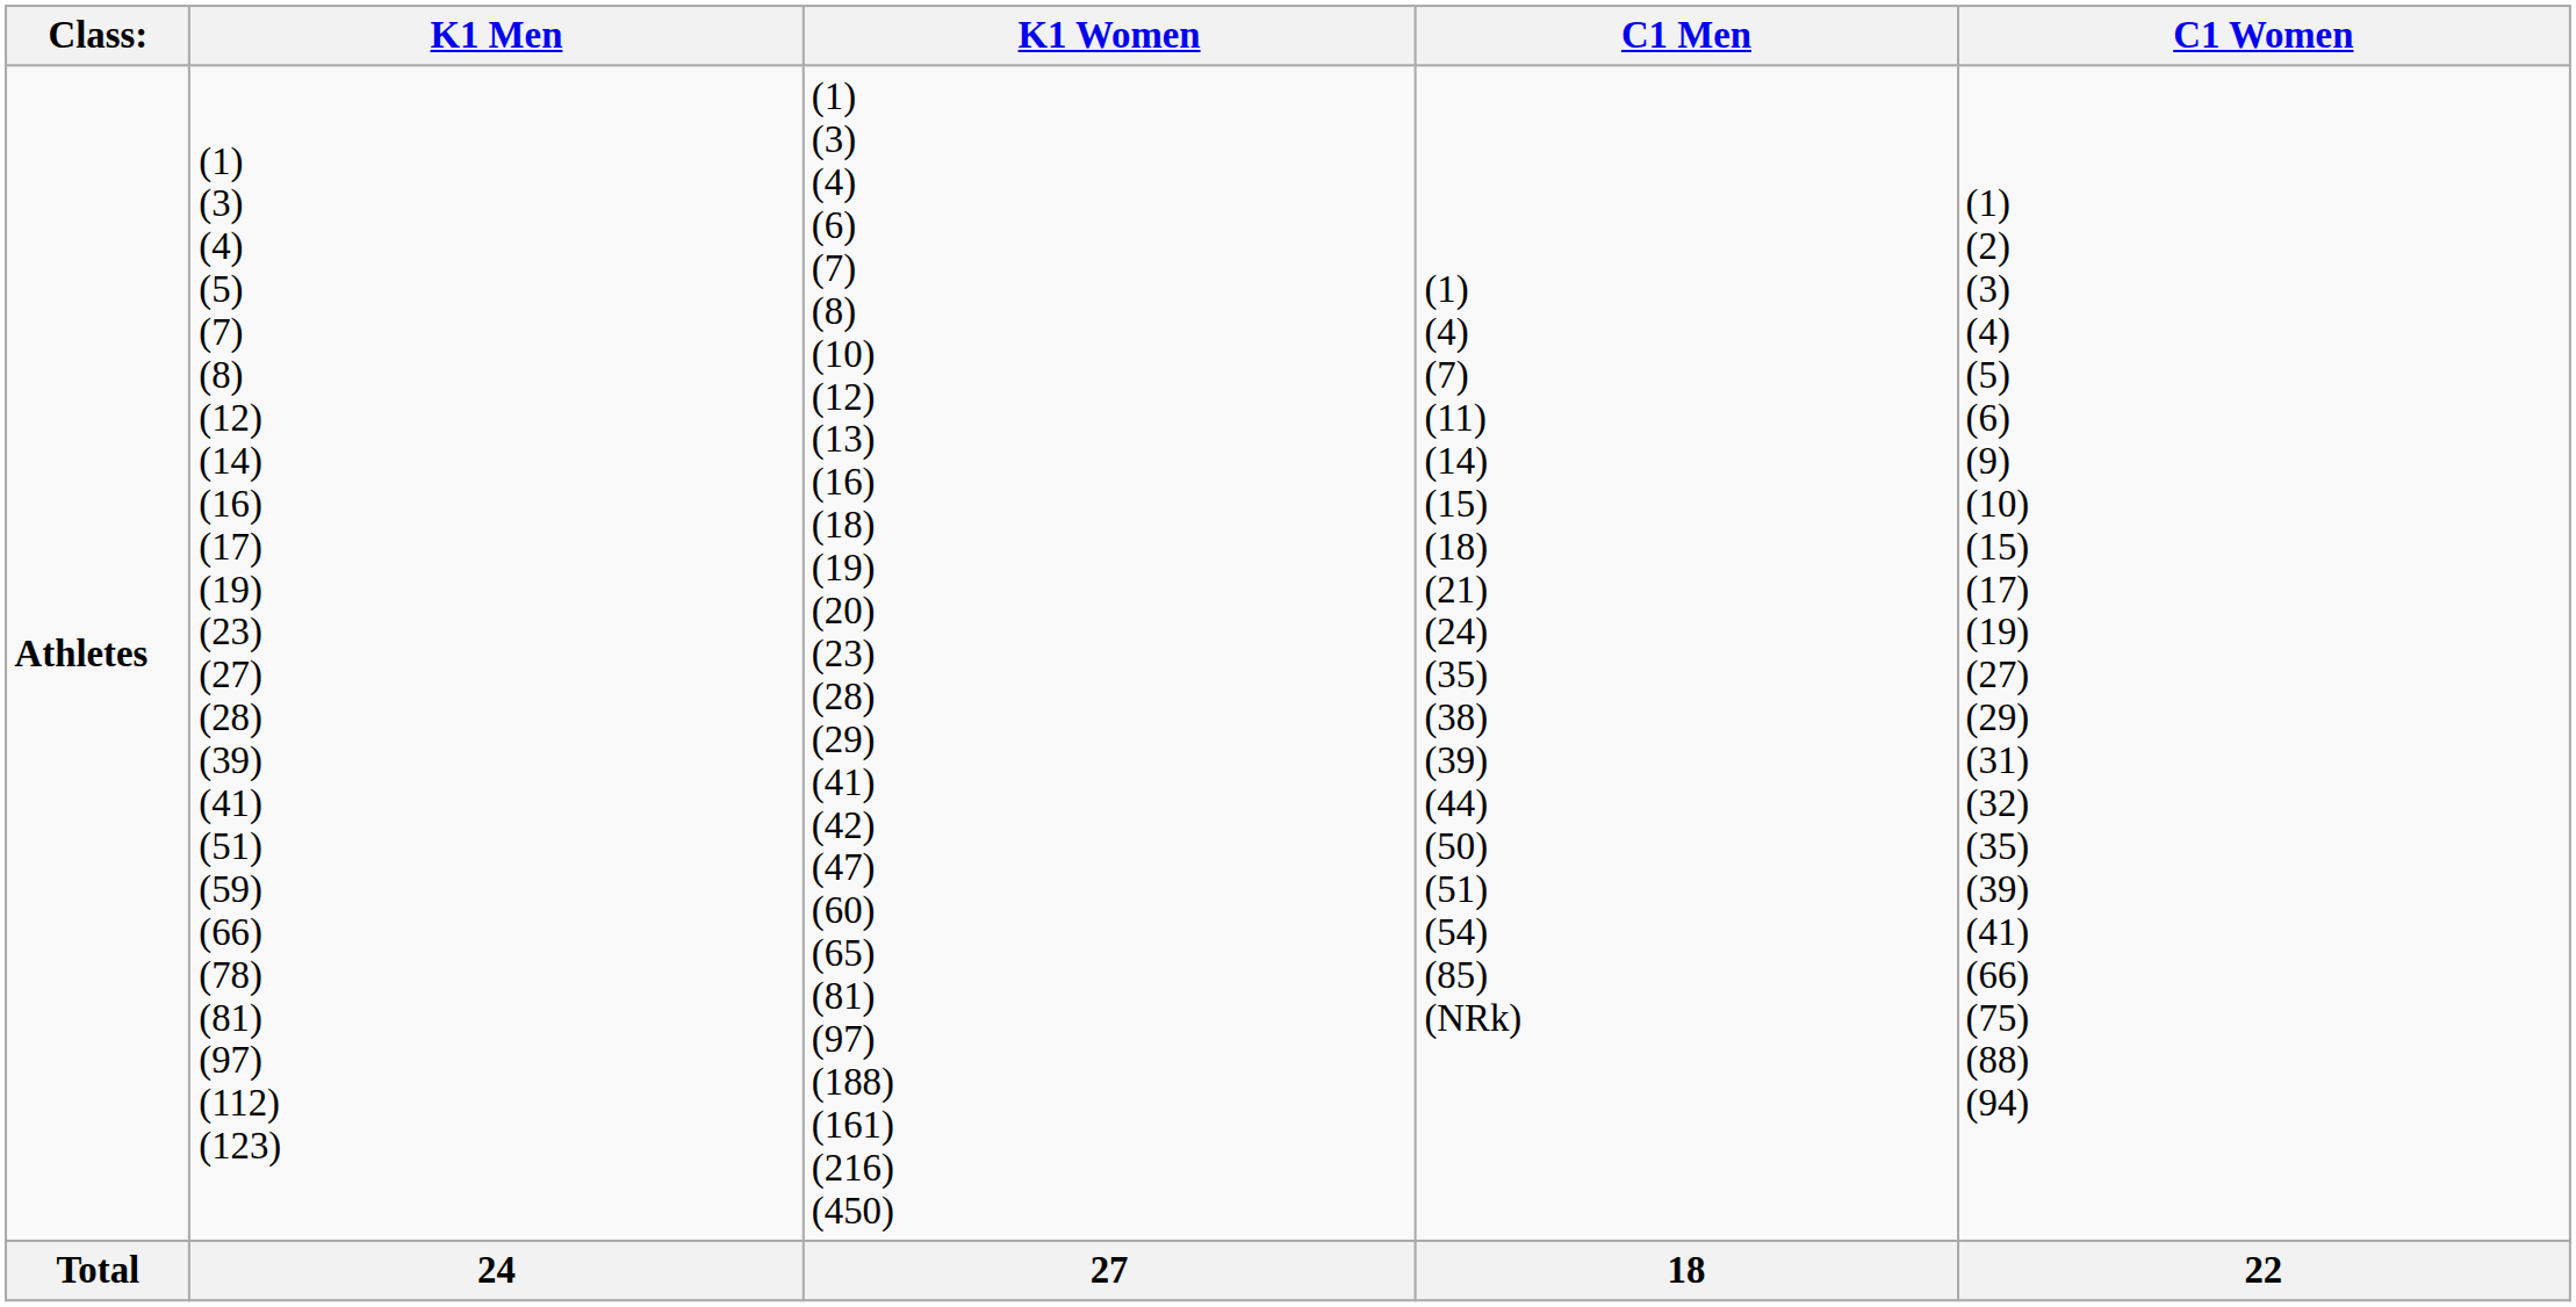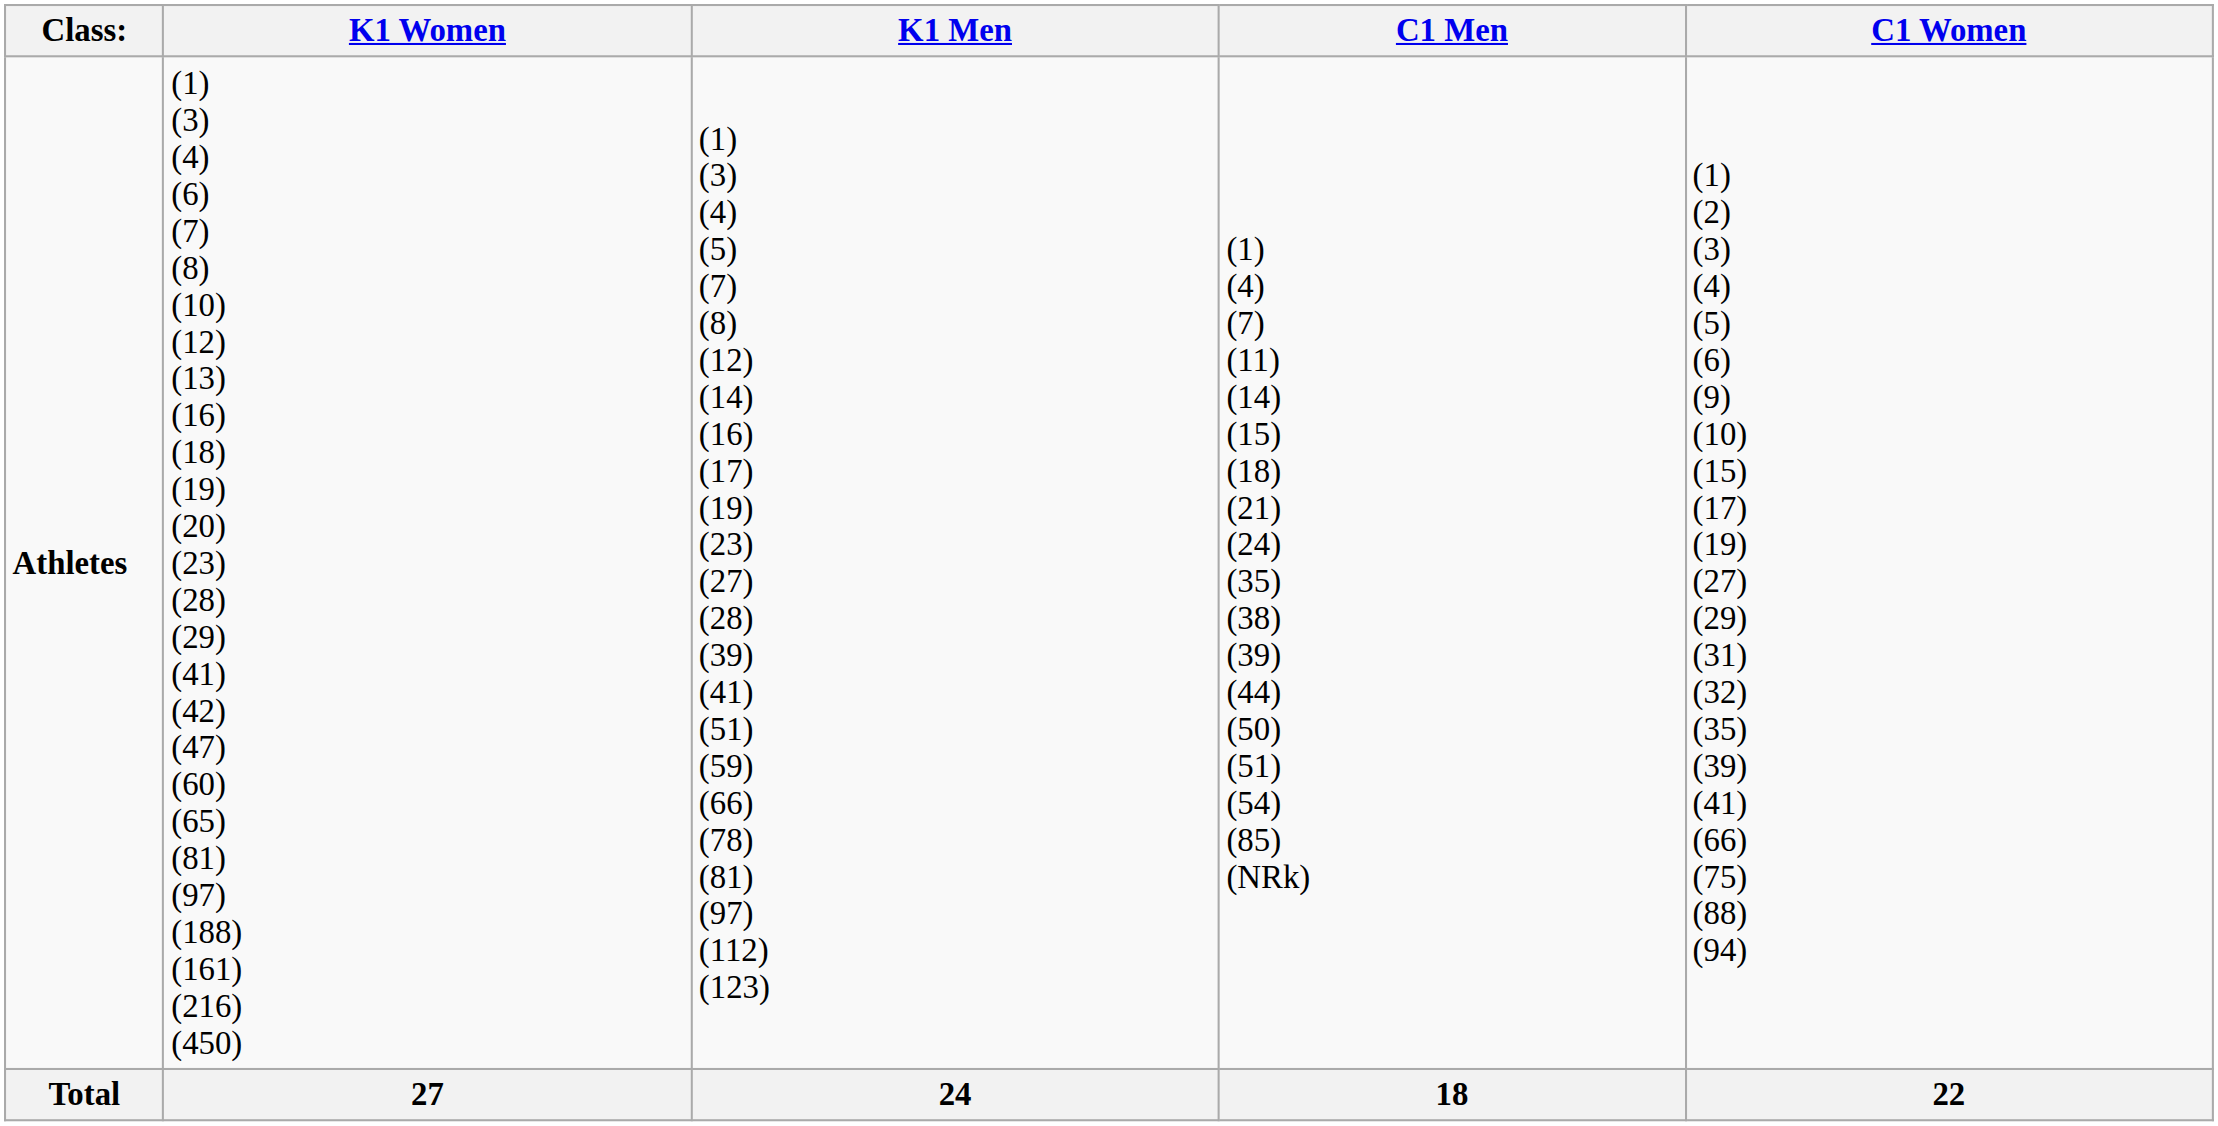columns swapped: K1 Men <-> K1 Women
